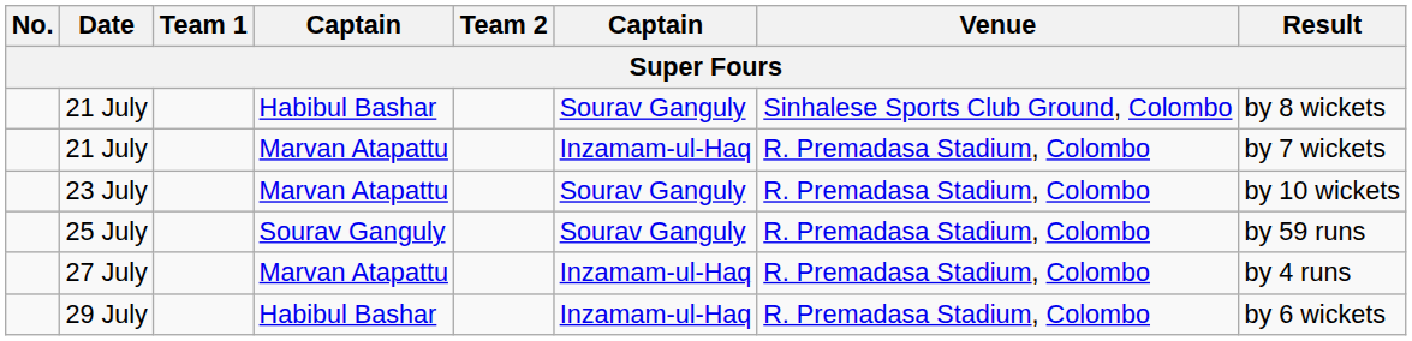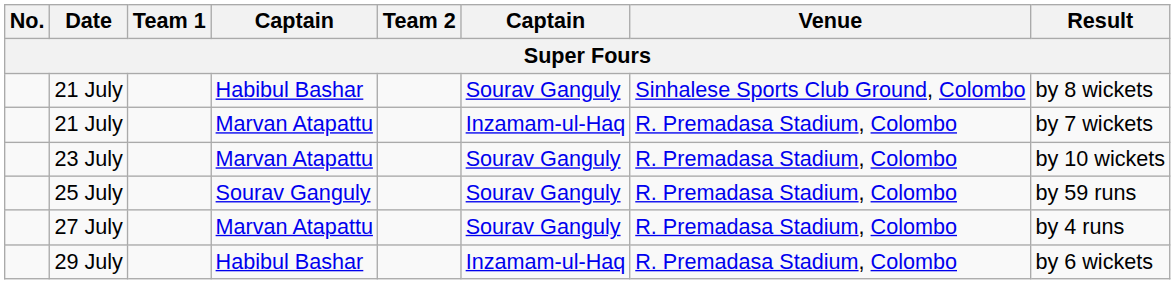27 July | column 6: Inzamam-ul-Haq -> Sourav Ganguly
